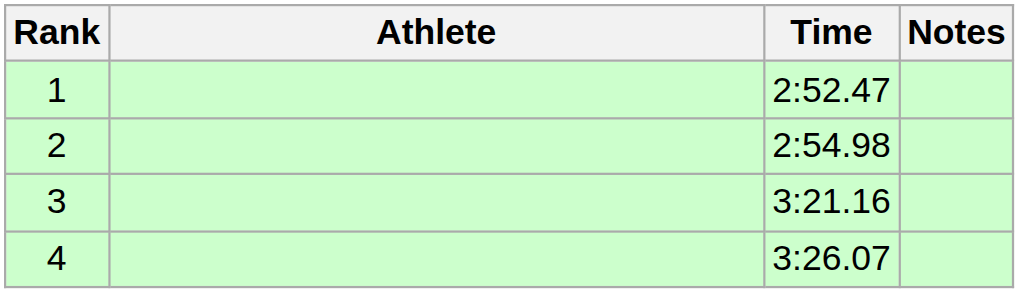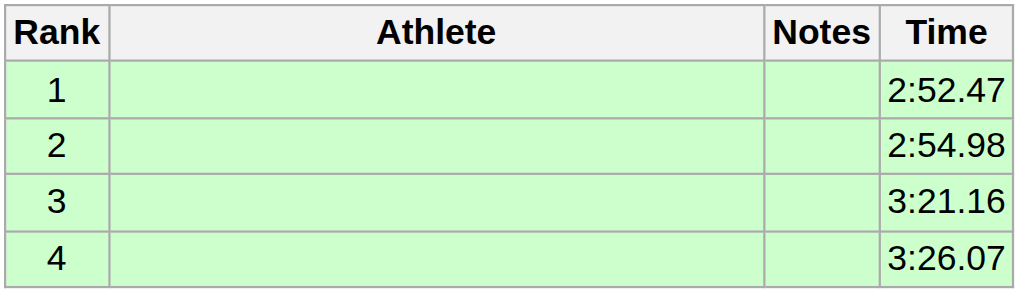columns swapped: Time <-> Notes
